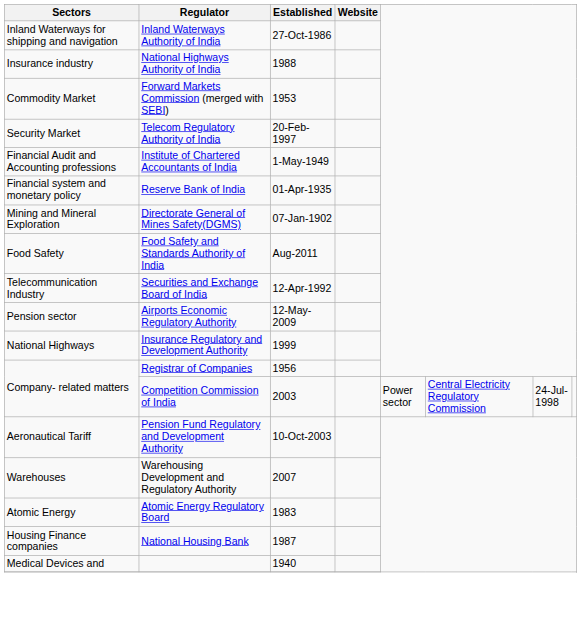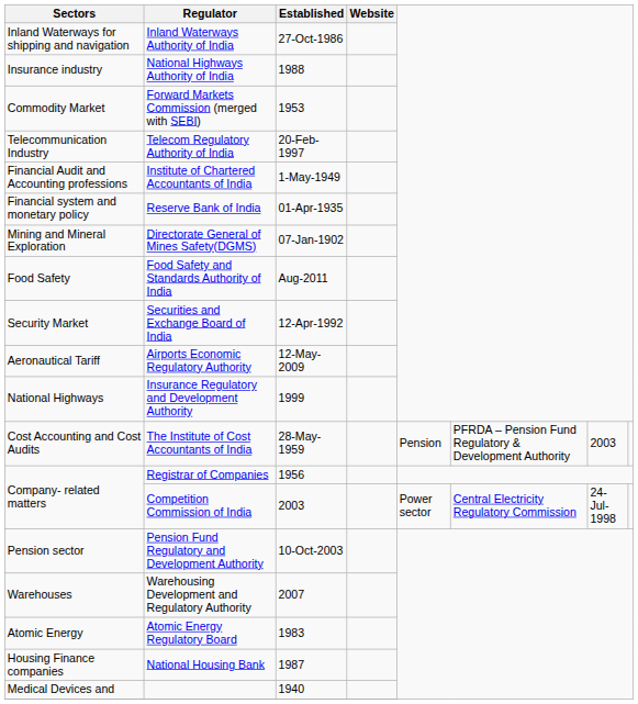Telecom Regulatory Authority of India | Sectors: Security Market -> Telecommunication Industry
Securities and Exchange Board of India | Sectors: Telecommunication Industry -> Security Market
Airports Economic Regulatory Authority | Sectors: Pension sector -> Aeronautical Tariff
+ row: Cost Accounting and Cost Audits | The Institute of Cost Accountants of India | 28-May-1959 | Pension | PFRDA – Pension Fund Regulatory & Development Authority | 2003
Pension Fund Regulatory and Development Authority | Sectors: Aeronautical Tariff -> Pension sector
